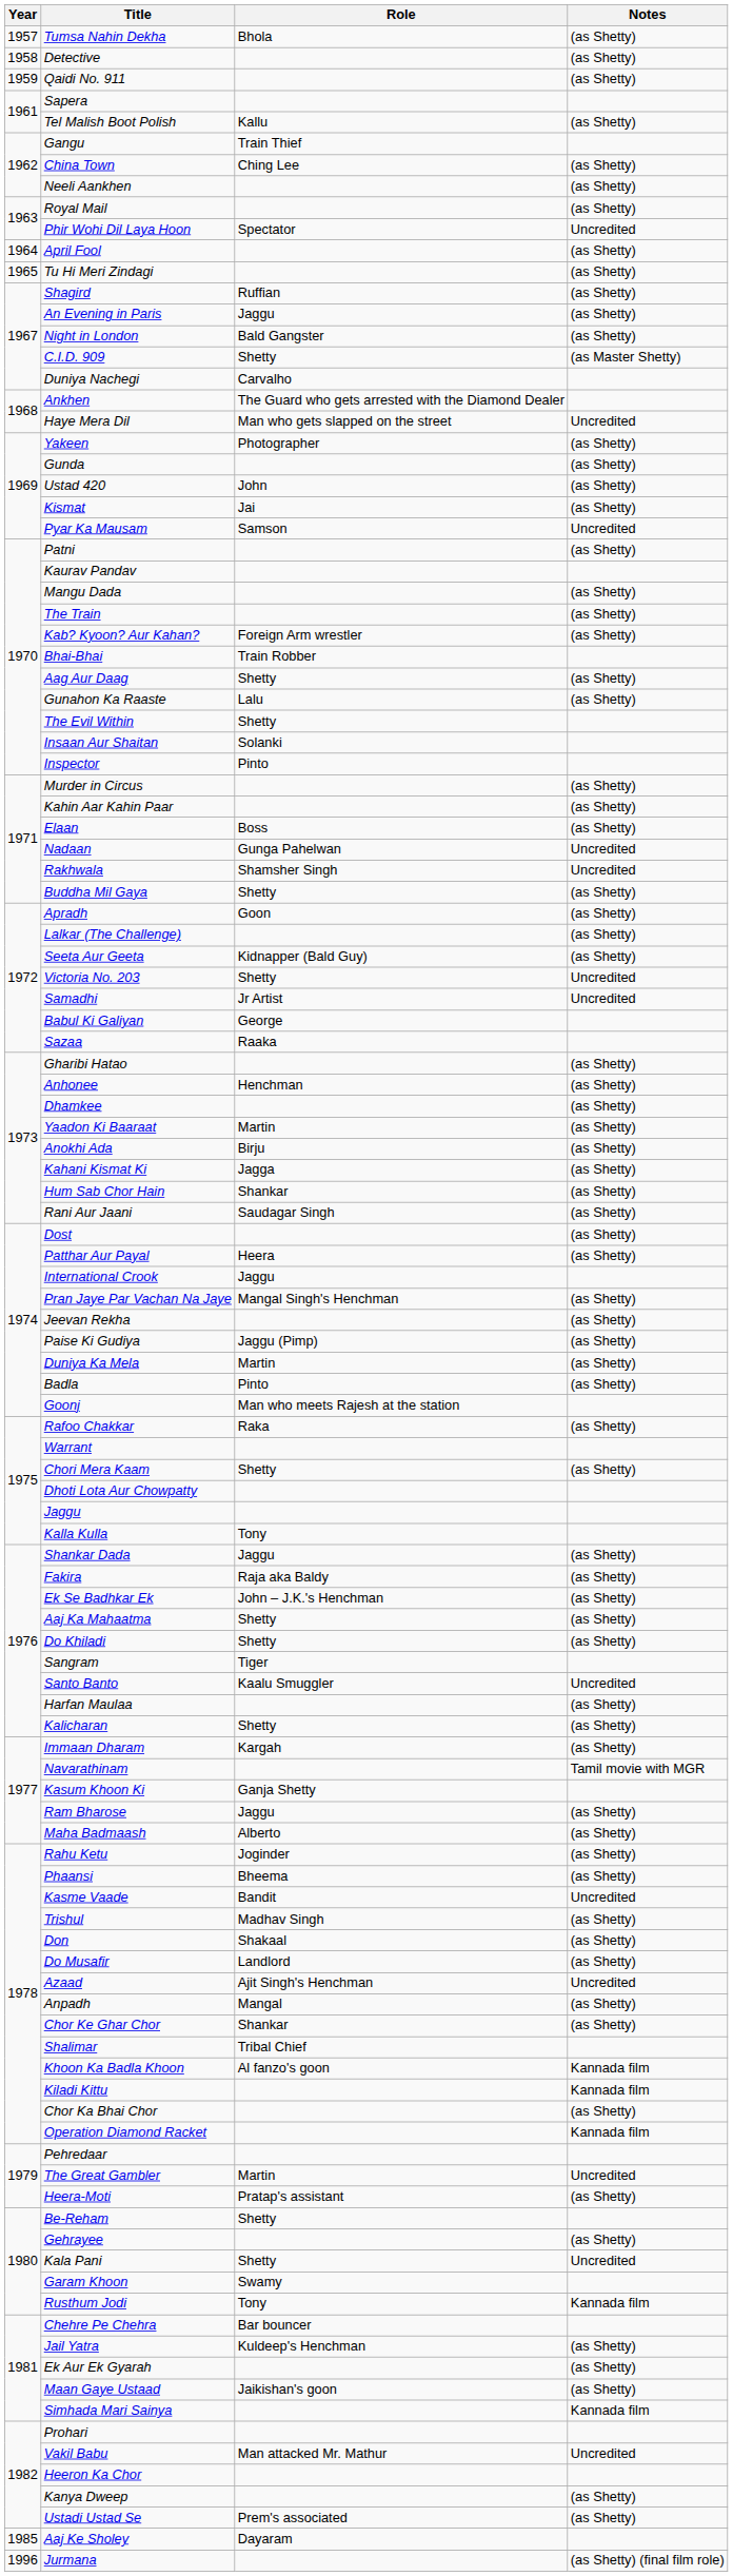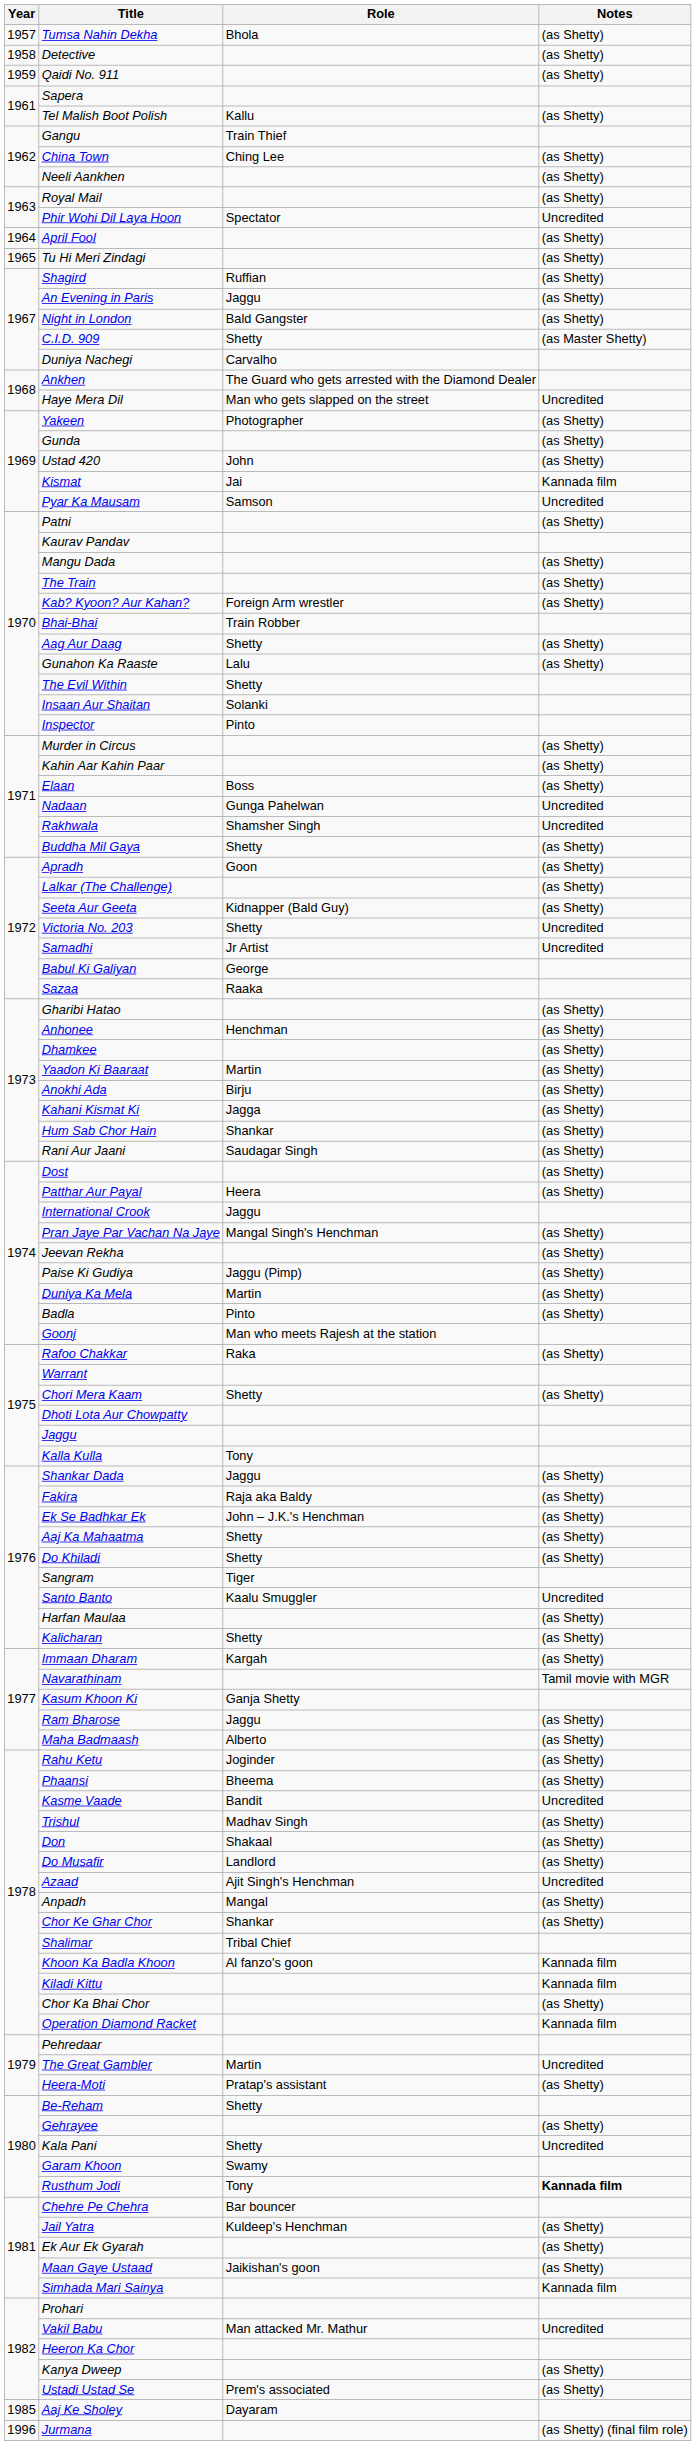Kismat | Notes: (as Shetty) -> Kannada film
Rusthum Jodi | Notes: normal -> bold
